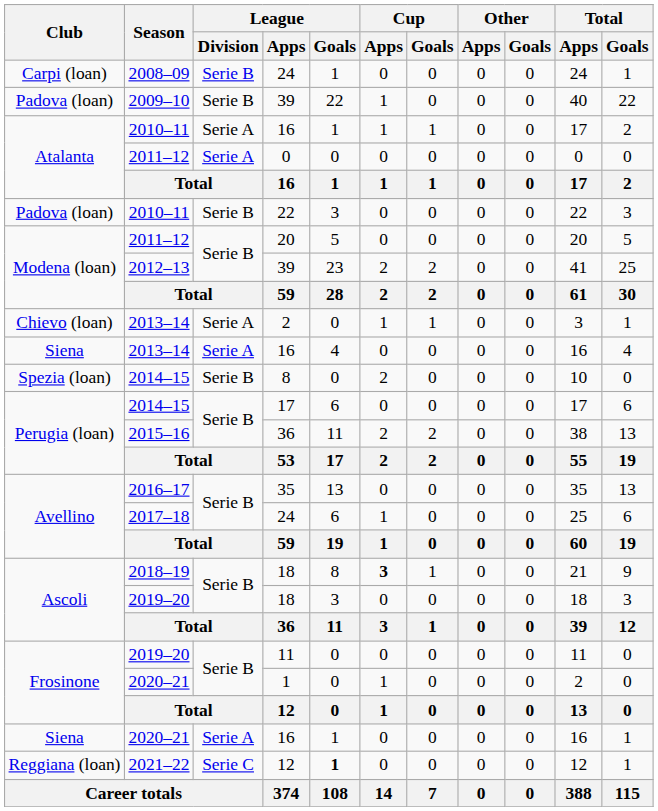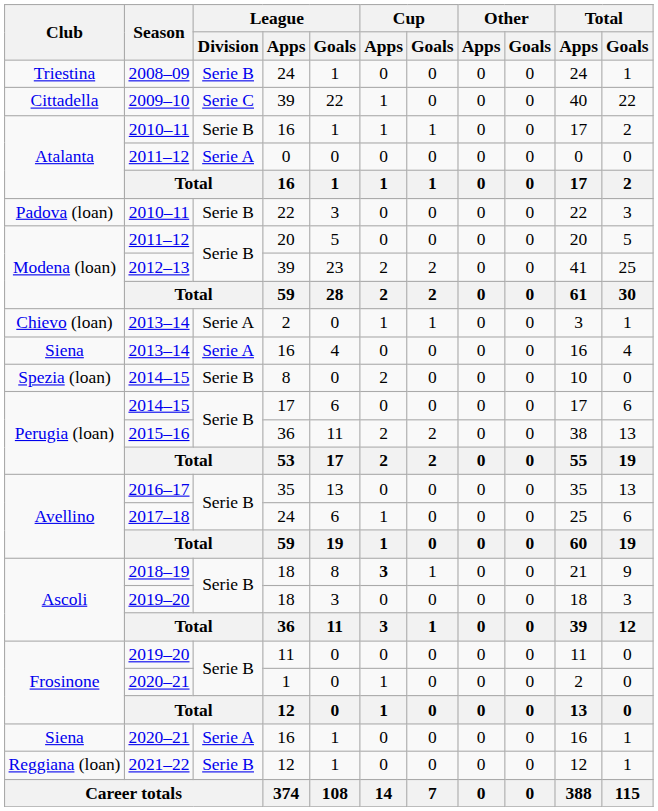2008–09 / 24 | Club: Carpi (loan) -> Triestina
2009–10 / 39 | Club: Padova (loan) -> Cittadella
2009–10 / 39 | League / Division: Serie B -> Serie C
2010–11 / 16 | League / Division: Serie A -> Serie B
2021–22 / 12 | League / Division: Serie C -> Serie B
2021–22 / 12 | League / Goals: bold -> normal
